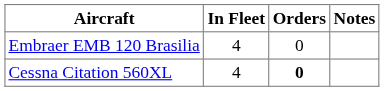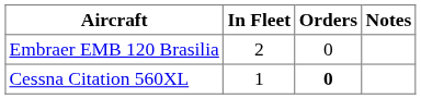Embraer EMB 120 Brasilia | In Fleet: 4 -> 2
Cessna Citation 560XL | In Fleet: 4 -> 1
